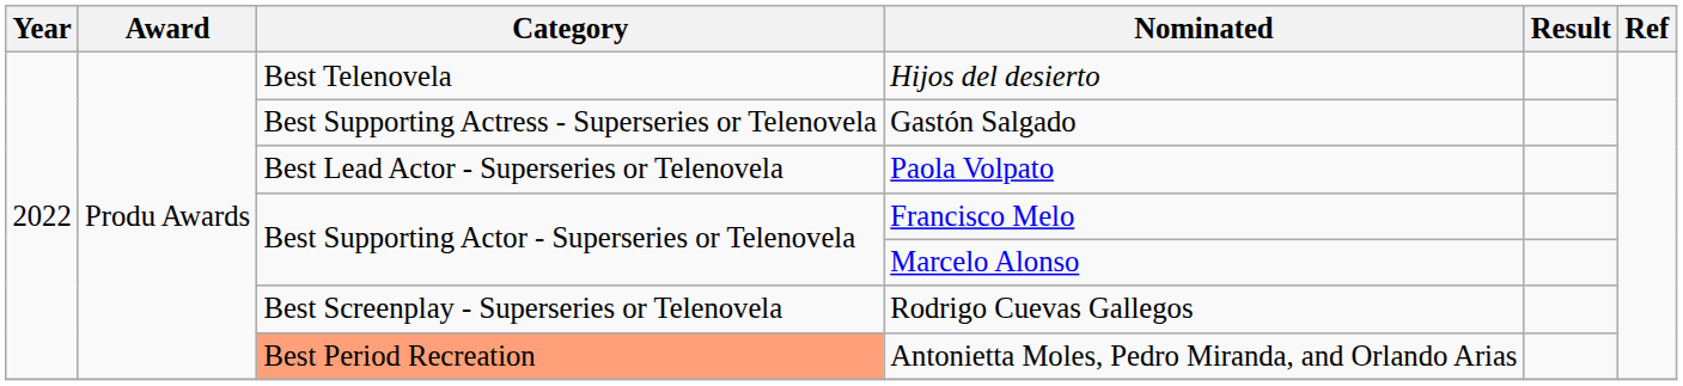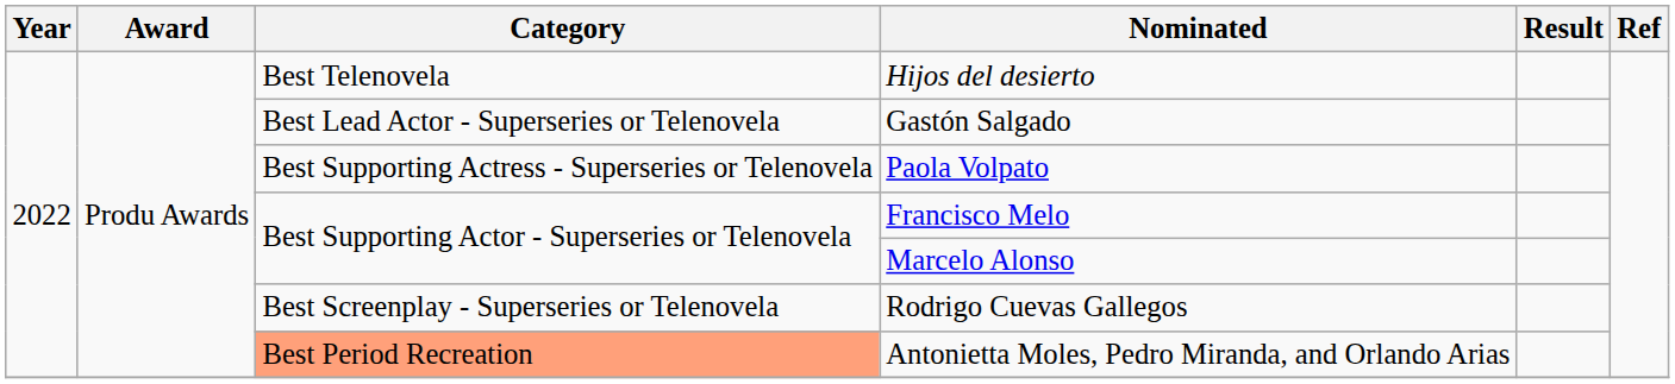Gastón Salgado | Category: Best Supporting Actress - Superseries or Telenovela -> Best Lead Actor - Superseries or Telenovela
Paola Volpato | Category: Best Lead Actor - Superseries or Telenovela -> Best Supporting Actress - Superseries or Telenovela
